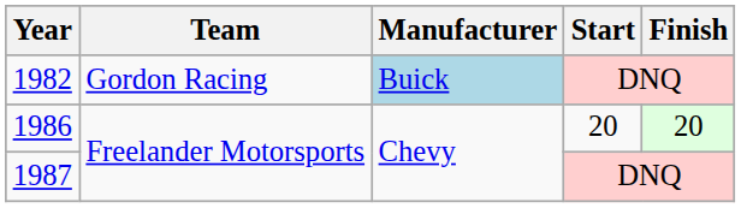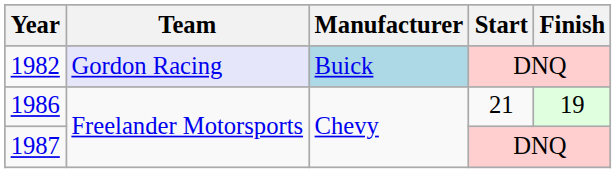1982 | Team: no background -> lavender background
1986 | Start: 20 -> 21
1986 | Finish: 20 -> 19
